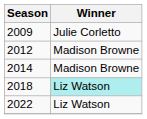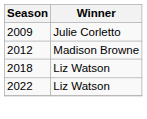- row: 2014 | Madison Browne
2018 | Winner: paleturquoise background -> no background
